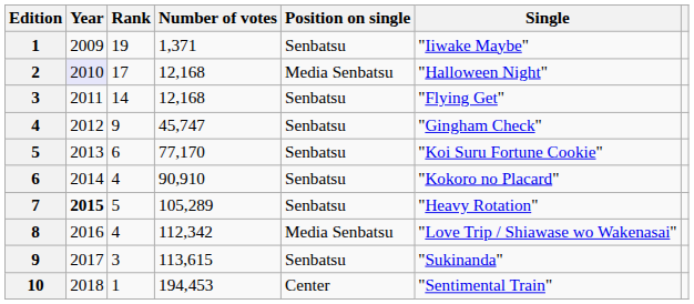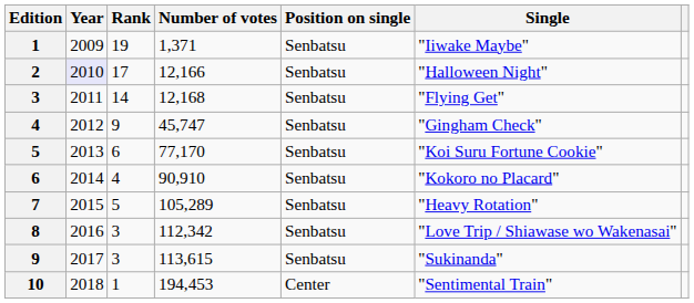2 | Number of votes: 12,168 -> 12,166
2 | Position on single: Media Senbatsu -> Senbatsu
7 | Year: bold -> normal
8 | Rank: 4 -> 3
8 | Position on single: Media Senbatsu -> Senbatsu
